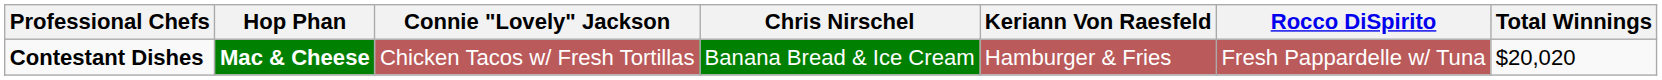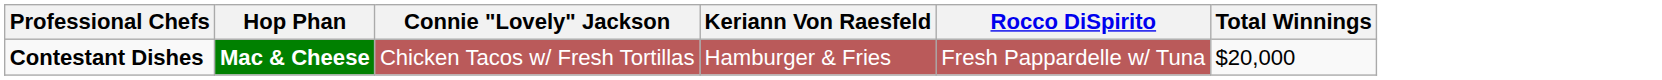- column: Chris Nirschel | Banana Bread & Ice Cream
Contestant Dishes | Total Winnings: $20,020 -> $20,000
